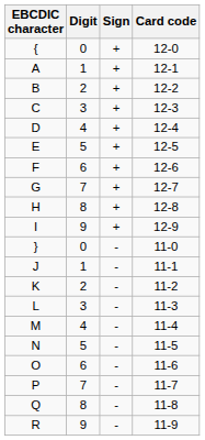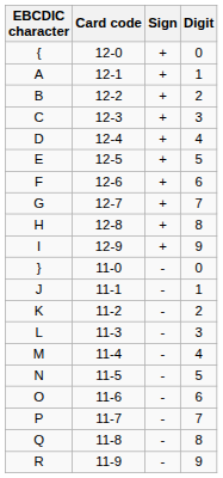columns swapped: Digit <-> Card code
